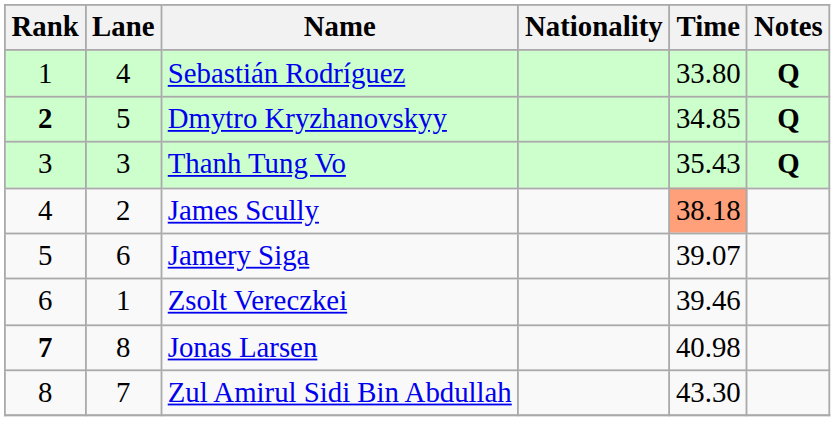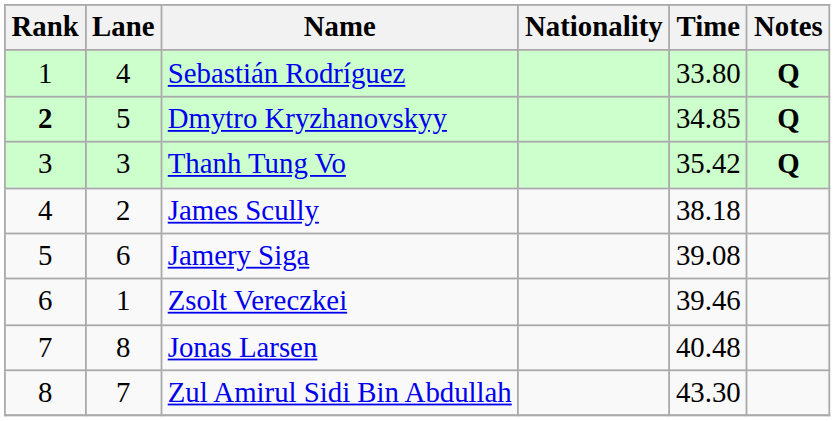Thanh Tung Vo | Time: 35.43 -> 35.42
James Scully | Time: lightsalmon background -> no background
Jamery Siga | Time: 39.07 -> 39.08
Jonas Larsen | Rank: bold -> normal
Jonas Larsen | Time: 40.98 -> 40.48
